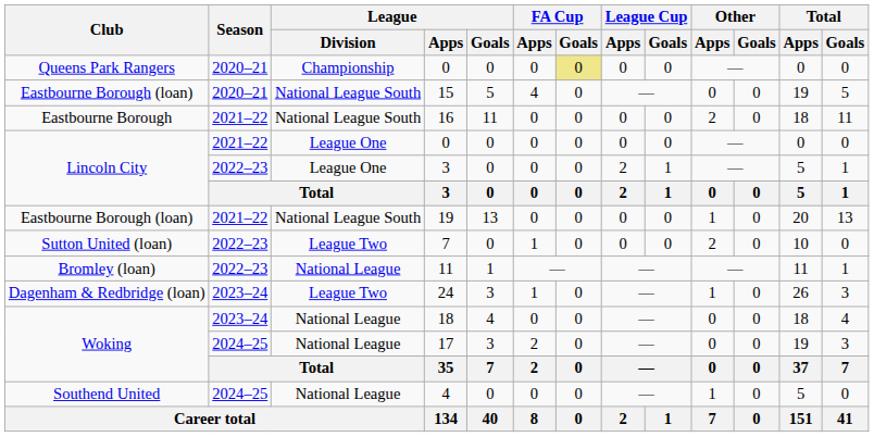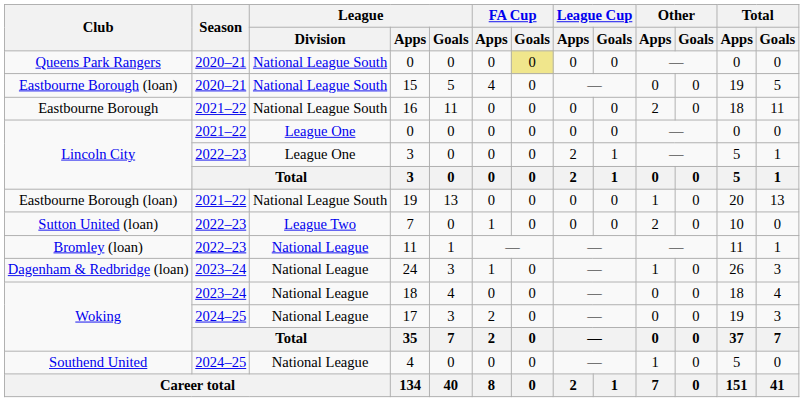Queens Park Rangers / 0 | League / Division: Championship -> National League South
24 | League / Division: League Two -> National League
